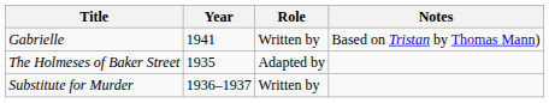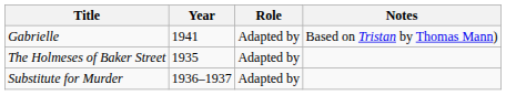Gabrielle | Role: Written by -> Adapted by
Substitute for Murder | Role: Written by -> Adapted by
